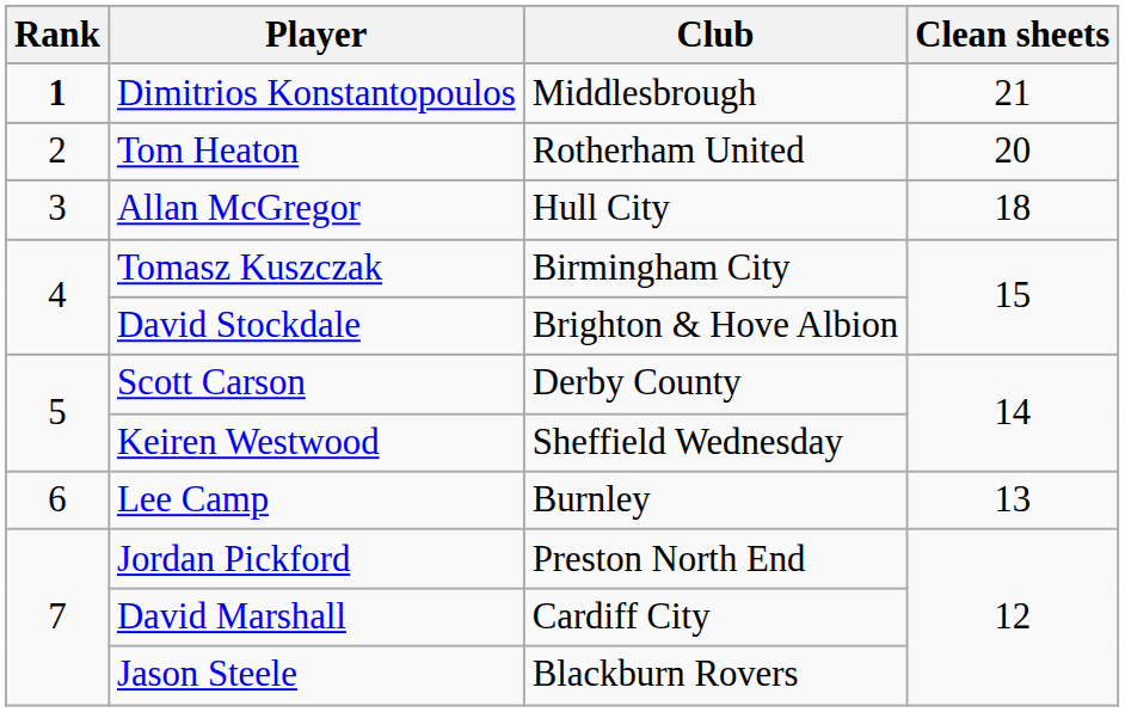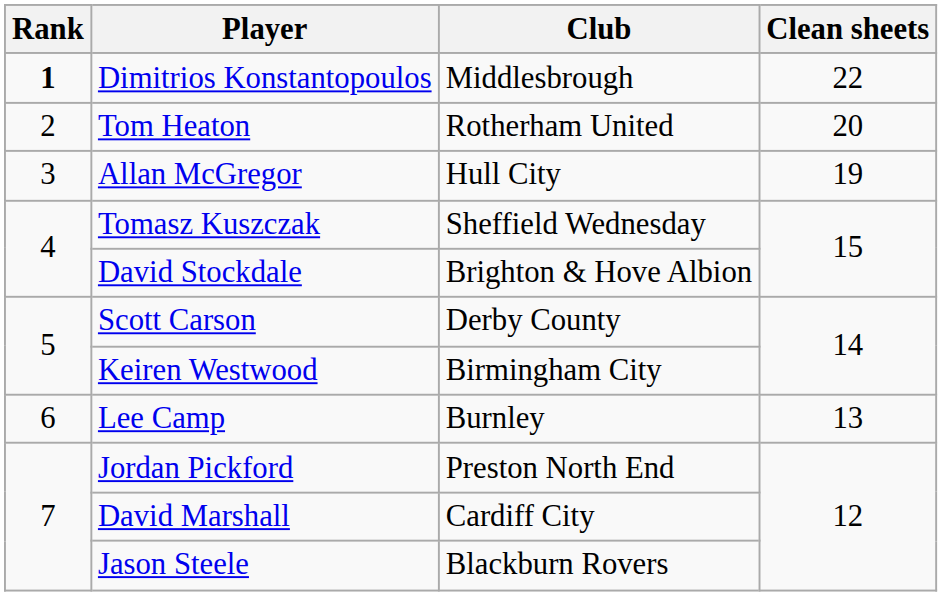Dimitrios Konstantopoulos | Clean sheets: 21 -> 22
Allan McGregor | Clean sheets: 18 -> 19
Tomasz Kuszczak | Club: Birmingham City -> Sheffield Wednesday
Keiren Westwood | Club: Sheffield Wednesday -> Birmingham City
